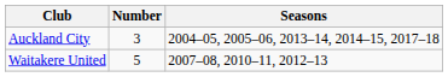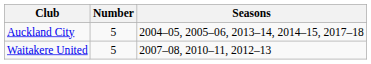Auckland City | Number: 3 -> 5
